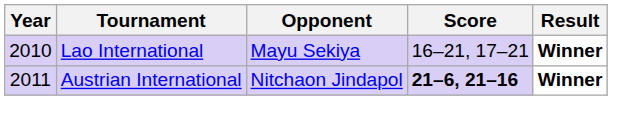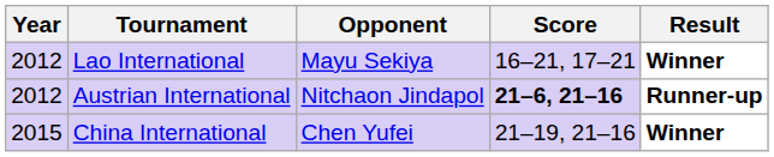Lao International | Year: 2010 -> 2012
Austrian International | Year: 2011 -> 2012
Austrian International | Result: Winner -> Runner-up
+ row: 2015 | China International | Chen Yufei | 21–19, 21–16 | Winner
